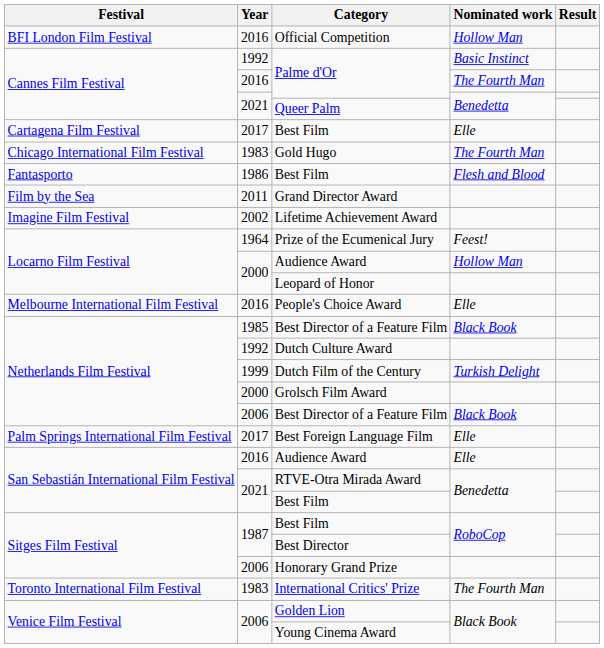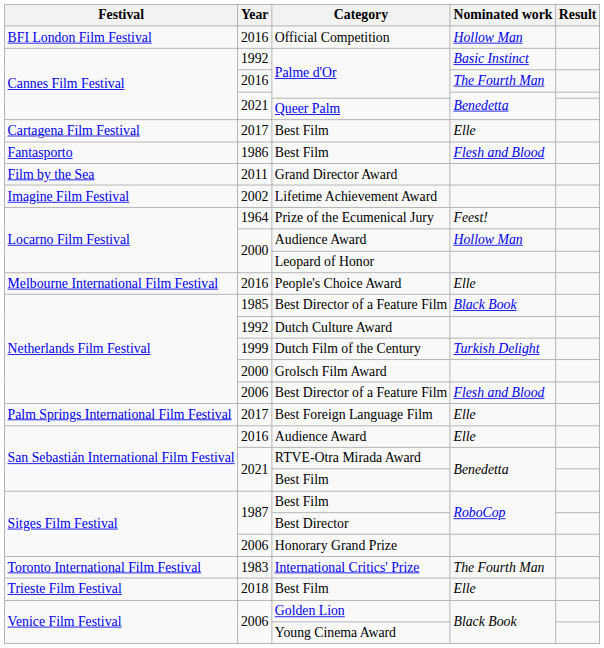- row: Chicago International Film Festival | 1983 | Gold Hugo | The Fourth Man
2006 / Best Director of a Feature Film | Nominated work: Black Book -> Flesh and Blood
+ row: Trieste Film Festival | 2018 | Best Film | Elle
